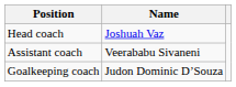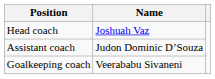Assistant coach | Name: Veerababu Sivaneni -> Judon Dominic D’Souza
Goalkeeping coach | Name: Judon Dominic D’Souza -> Veerababu Sivaneni
